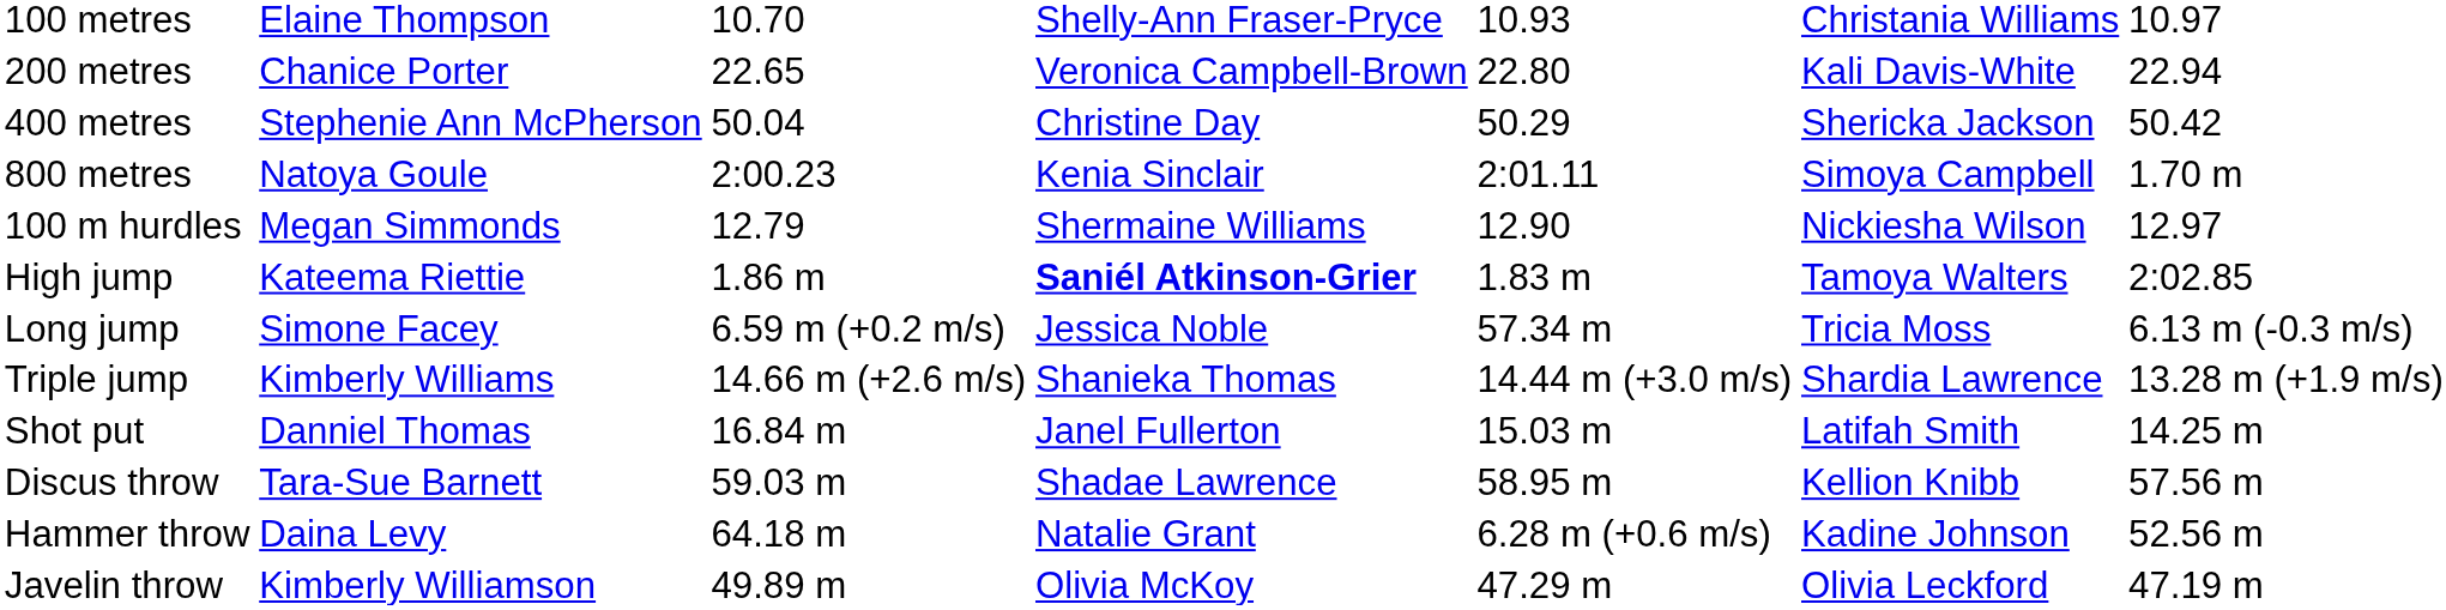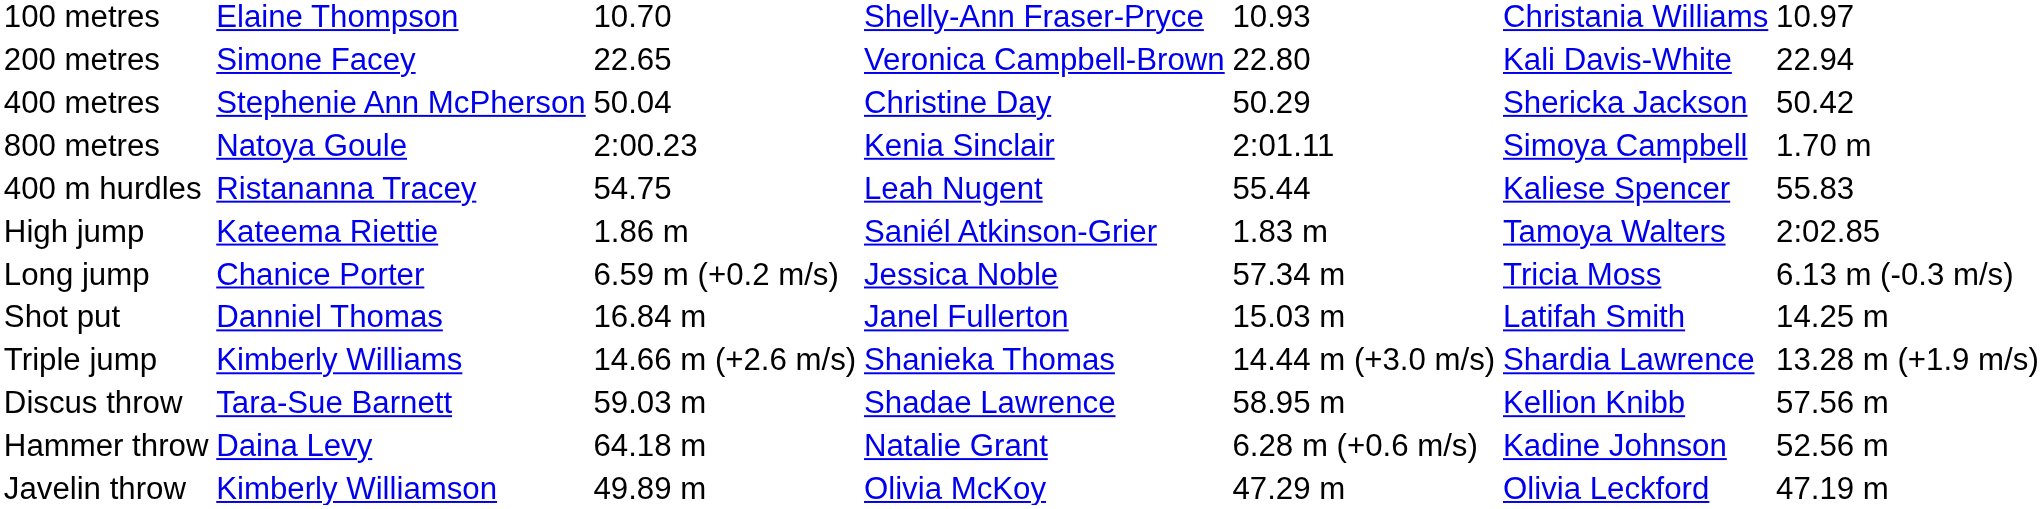200 metres | column 2: Chanice Porter -> Simone Facey
- row: 100 m hurdles | Megan Simmonds | 12.79 | Shermaine Williams | 12.90 | Nickiesha Wilson | 12.97
+ row: 400 m hurdles | Ristananna Tracey | 54.75 | Leah Nugent | 55.44 | Kaliese Spencer | 55.83
High jump | column 4: bold -> normal
Long jump | column 2: Simone Facey -> Chanice Porter
rows swapped: Triple jump <-> Shot put
